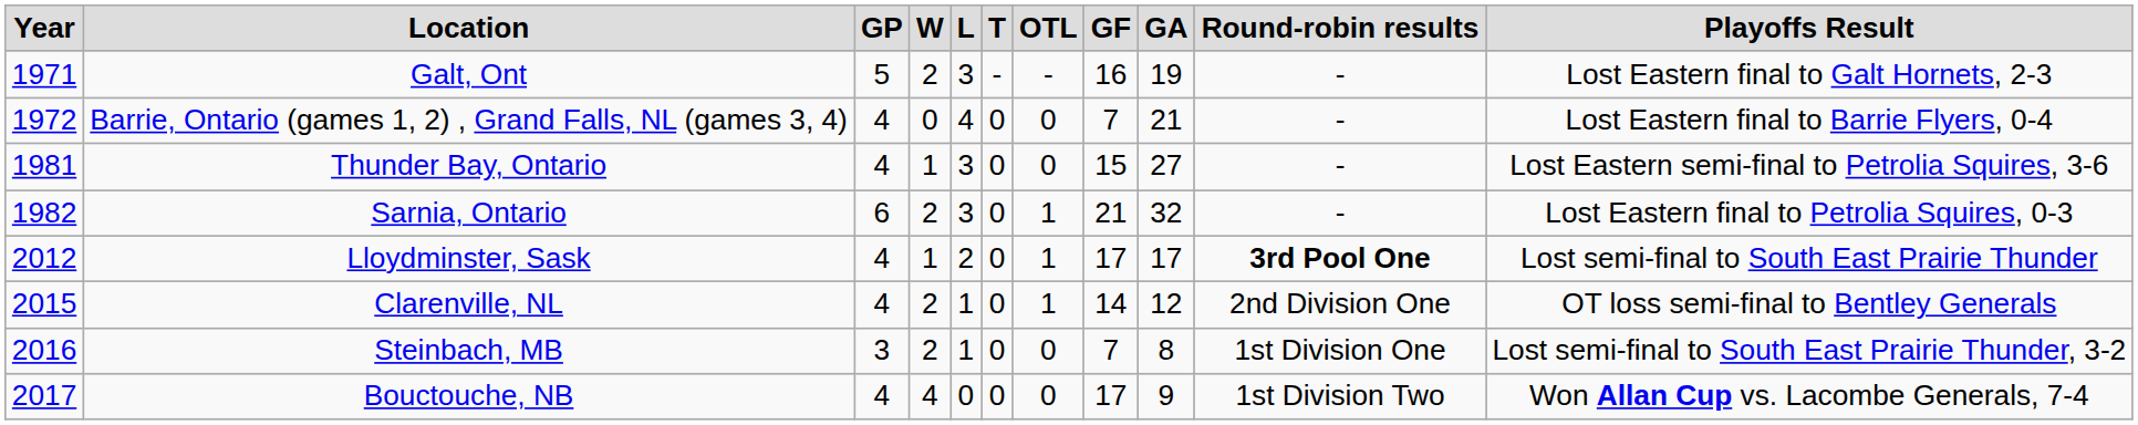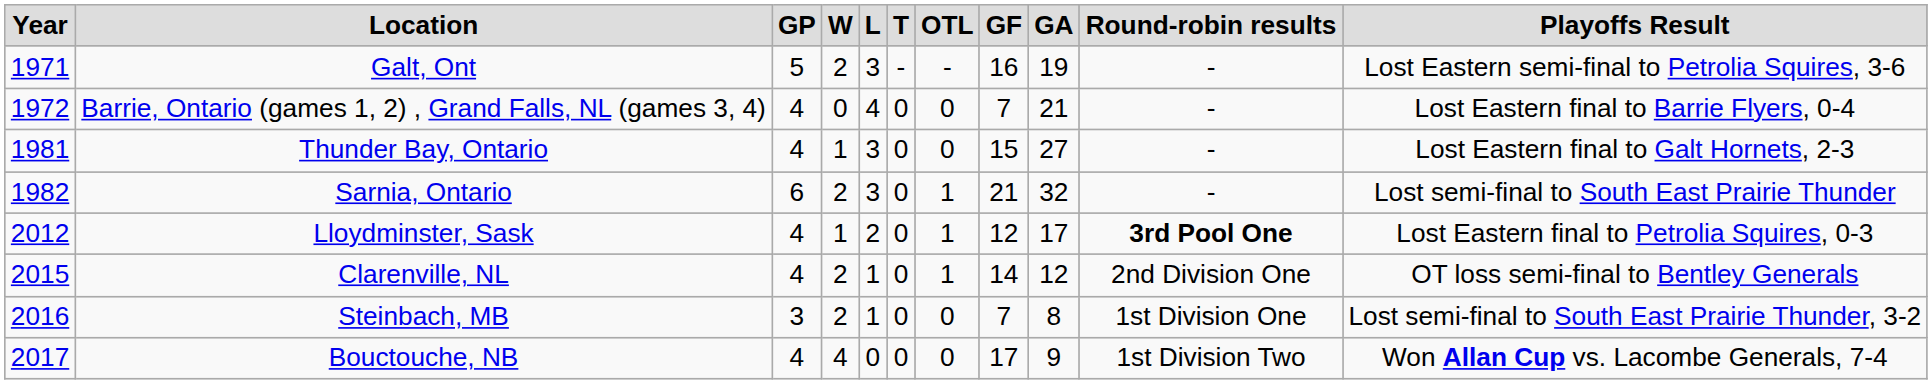Galt, Ont | Playoffs Result: Lost Eastern final to Galt Hornets, 2-3 -> Lost Eastern semi-final to Petrolia Squires, 3-6
Thunder Bay, Ontario | Playoffs Result: Lost Eastern semi-final to Petrolia Squires, 3-6 -> Lost Eastern final to Galt Hornets, 2-3
Sarnia, Ontario | Playoffs Result: Lost Eastern final to Petrolia Squires, 0-3 -> Lost semi-final to South East Prairie Thunder
Lloydminster, Sask | GF: 17 -> 12
Lloydminster, Sask | Playoffs Result: Lost semi-final to South East Prairie Thunder -> Lost Eastern final to Petrolia Squires, 0-3
